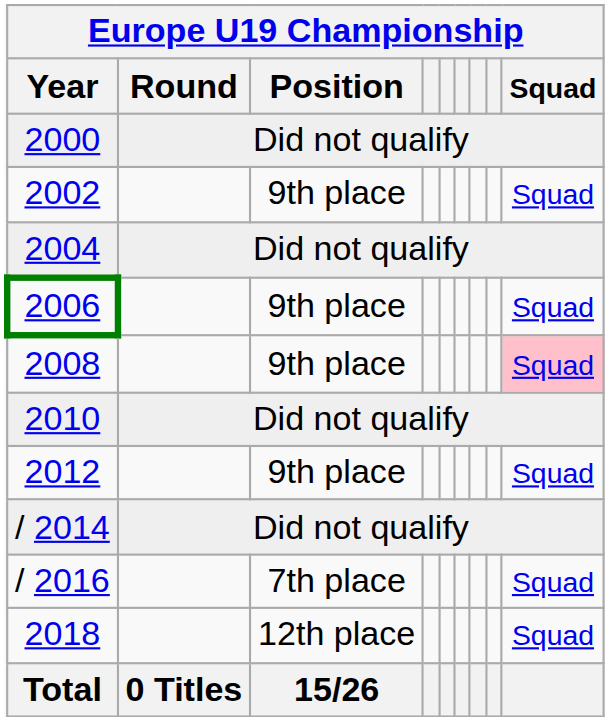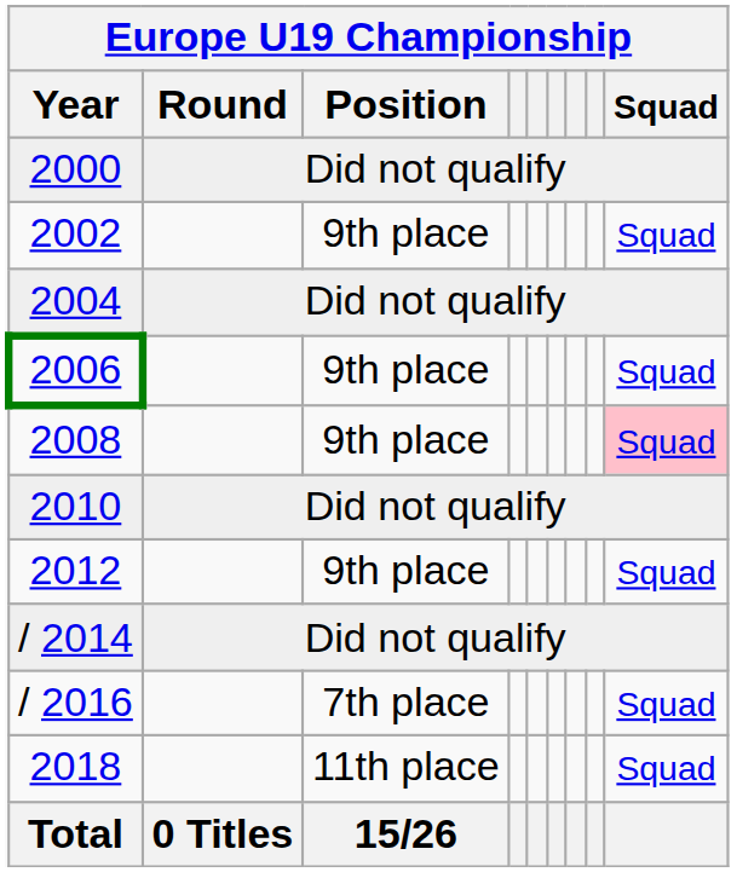2018 | Position: 12th place -> 11th place
